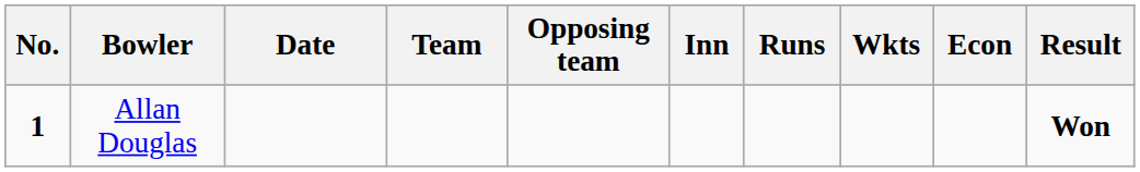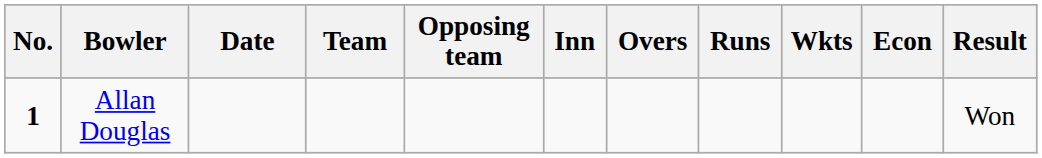+ column: Overs
Allan Douglas | Result: bold -> normal
